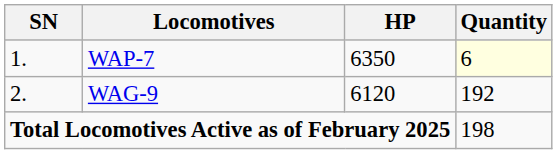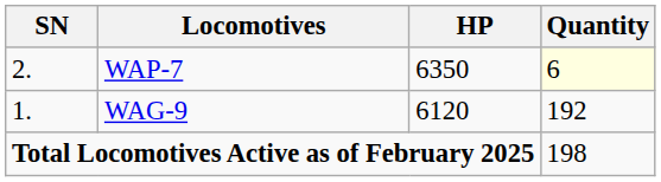WAP-7 | SN: 1. -> 2.
WAG-9 | SN: 2. -> 1.
